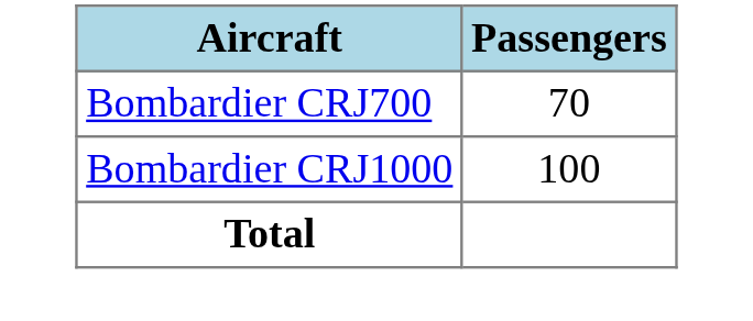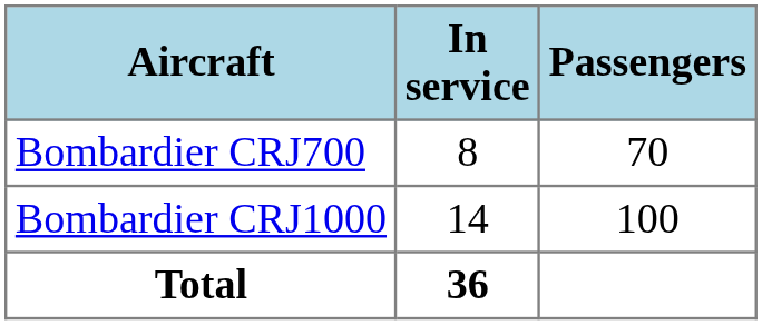+ column: In service | 8 | 14 | 36
